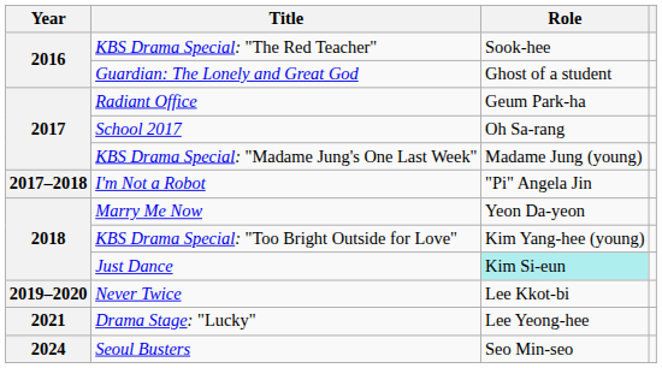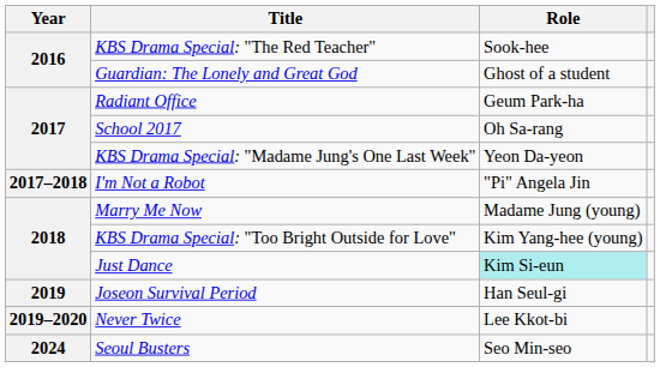KBS Drama Special: "Madame Jung's One Last Week" | Role: Madame Jung (young) -> Yeon Da-yeon
Marry Me Now | Role: Yeon Da-yeon -> Madame Jung (young)
+ row: 2019 | Joseon Survival Period | Han Seul-gi
- row: 2021 | Drama Stage: "Lucky" | Lee Yeong-hee
